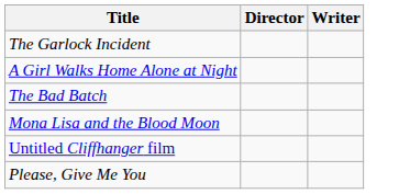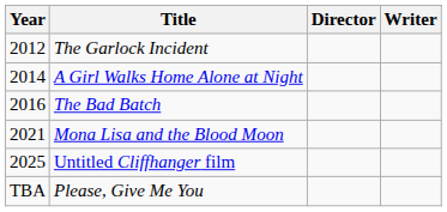+ column: Year | 2012 | 2014 | 2016 | 2021 | 2025 | TBA
